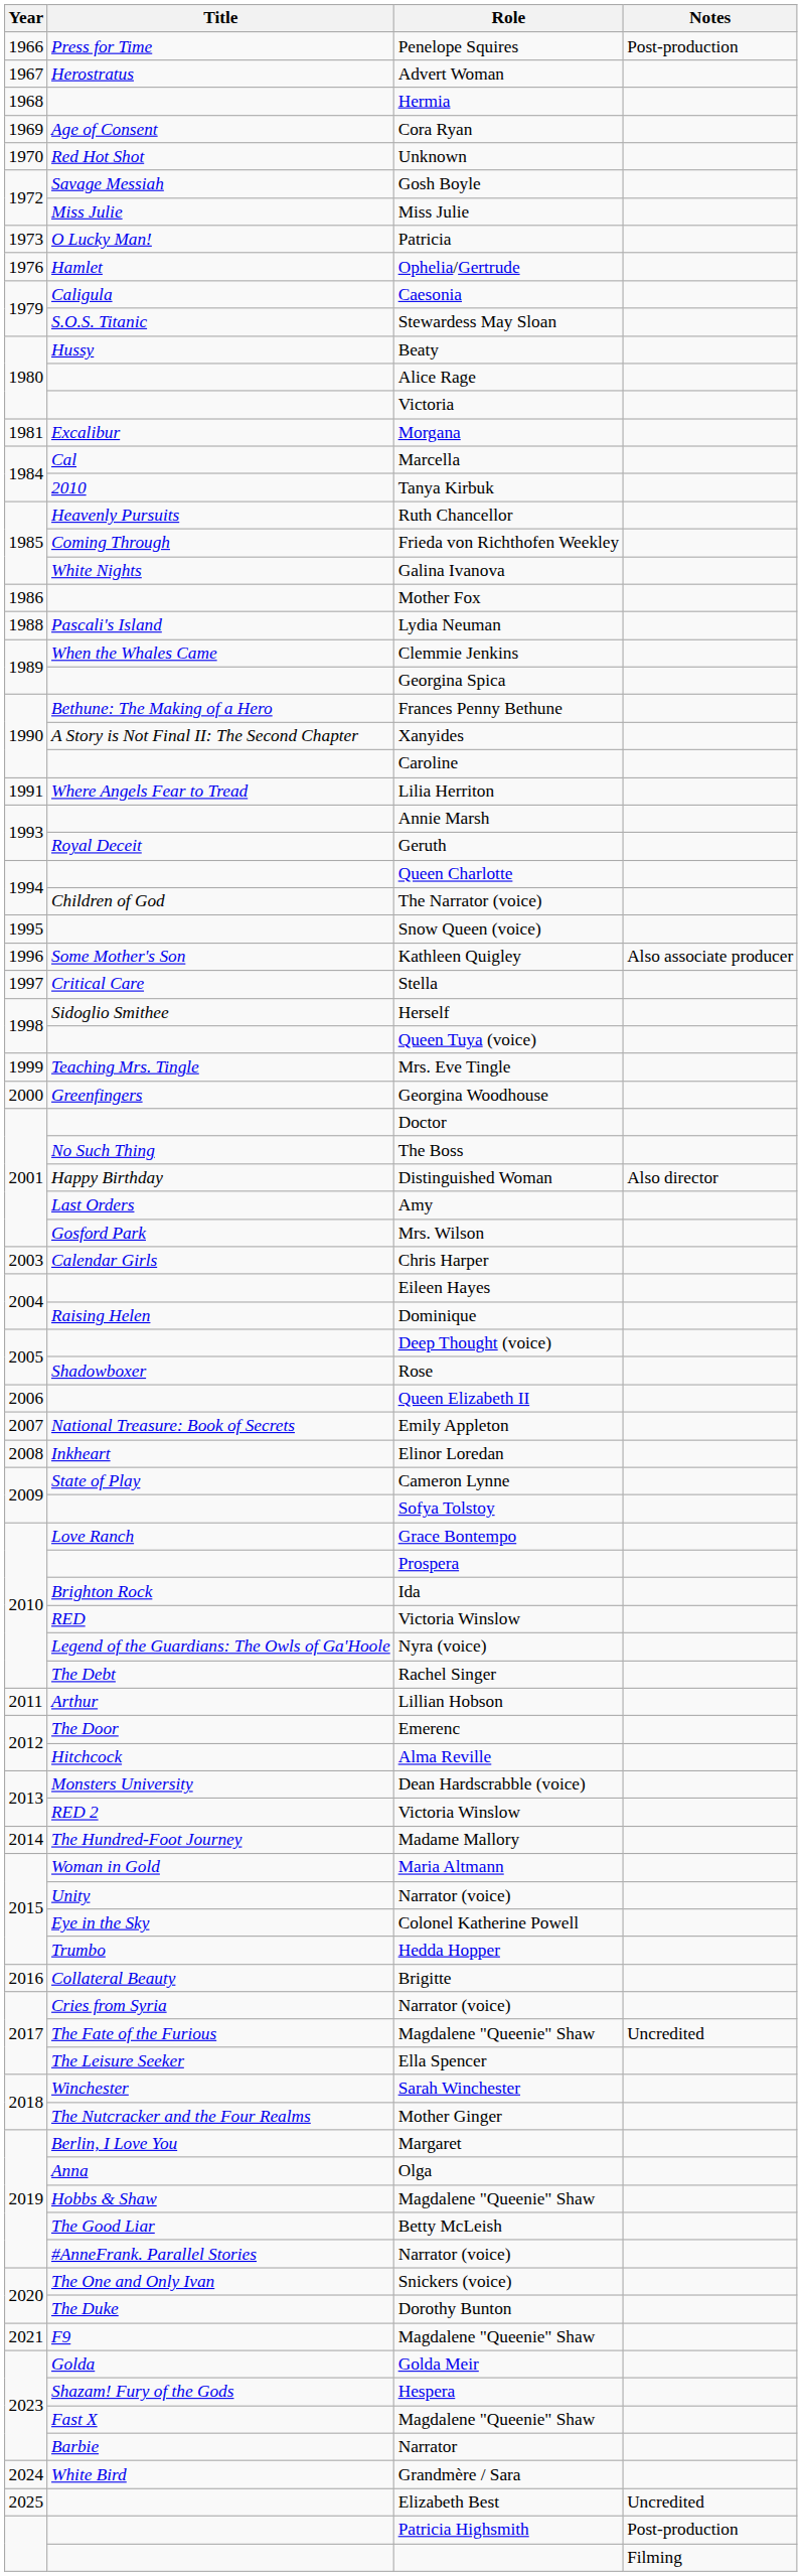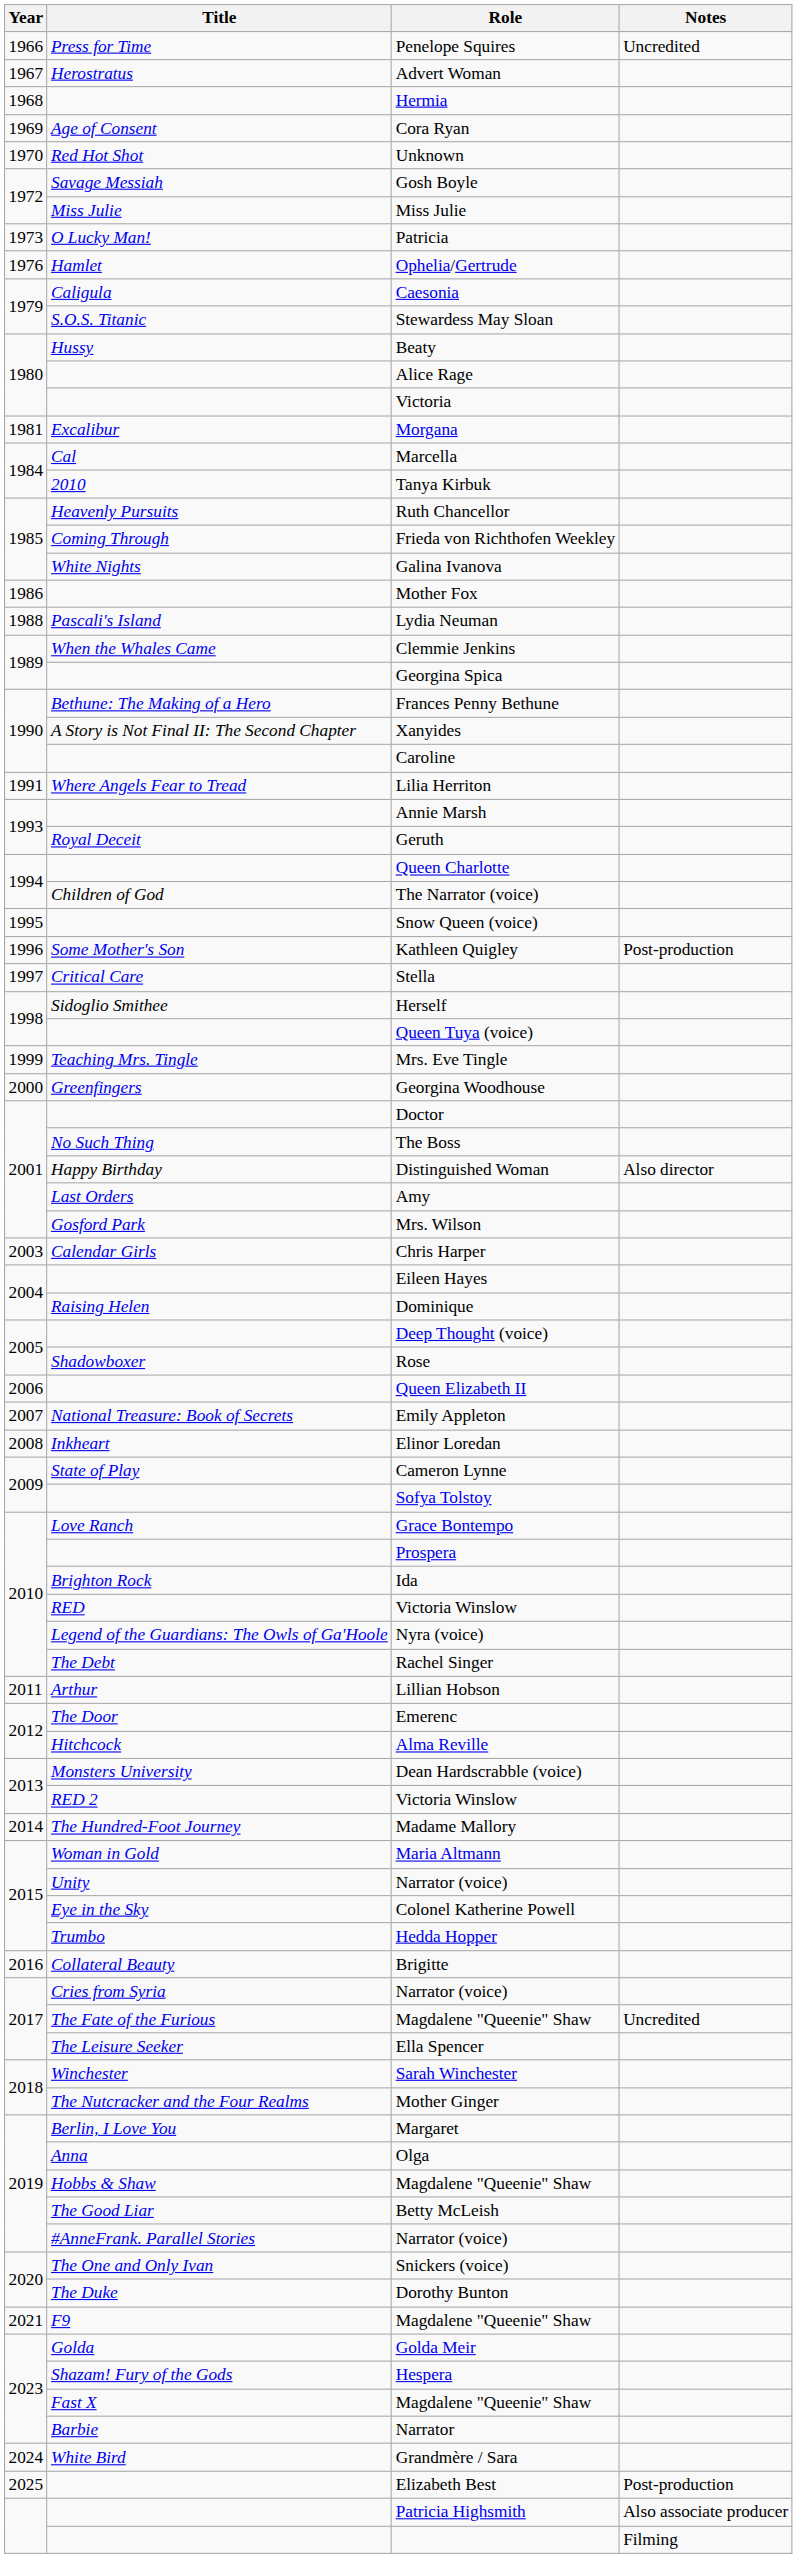Penelope Squires | Notes: Post-production -> Uncredited
Kathleen Quigley | Notes: Also associate producer -> Post-production
Elizabeth Best | Notes: Uncredited -> Post-production
Patricia Highsmith | Notes: Post-production -> Also associate producer
